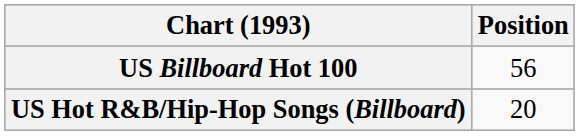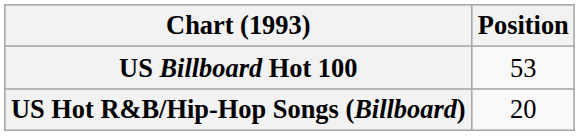US Billboard Hot 100 | Position: 56 -> 53
